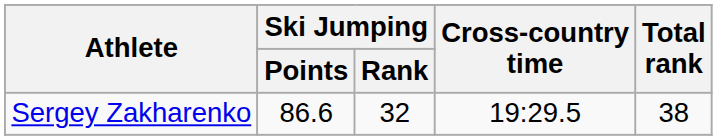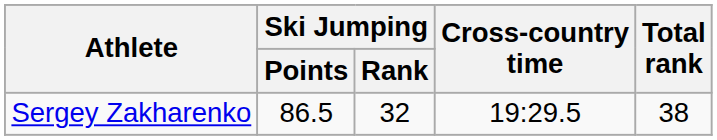Sergey Zakharenko | Ski Jumping / Points: 86.6 -> 86.5
